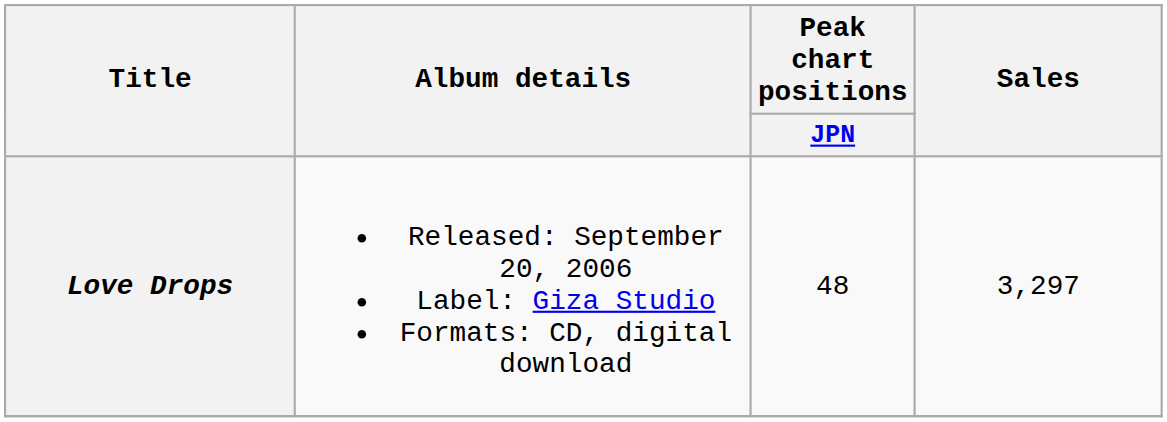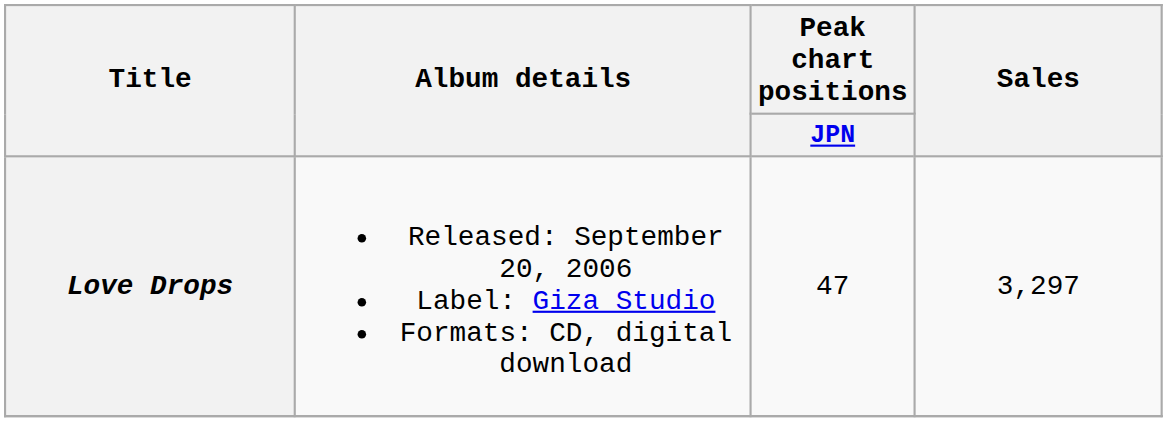Love Drops | Peak chart positions / JPN: 48 -> 47
